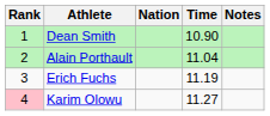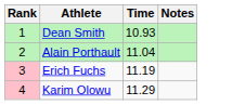- column: Nation
Dean Smith | Time: 10.90 -> 10.93
Erich Fuchs | Rank: no background -> pink background
Karim Olowu | Time: 11.27 -> 11.29
